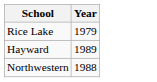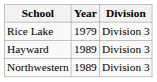+ column: Division | Division 3 | Division 3 | Division 3
Northwestern | Year: 1988 -> 1989
